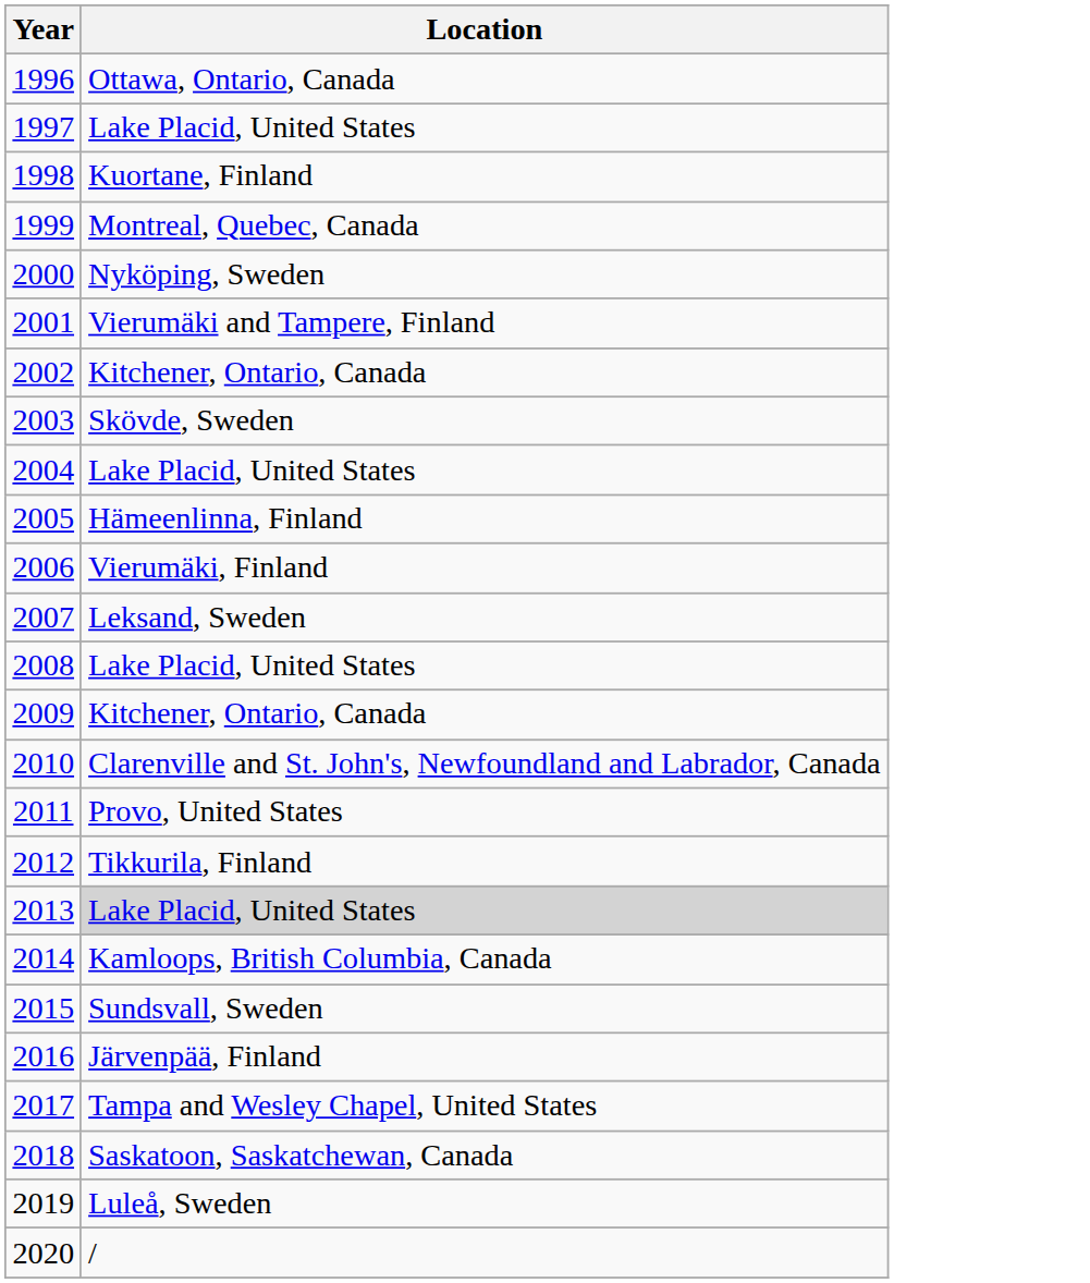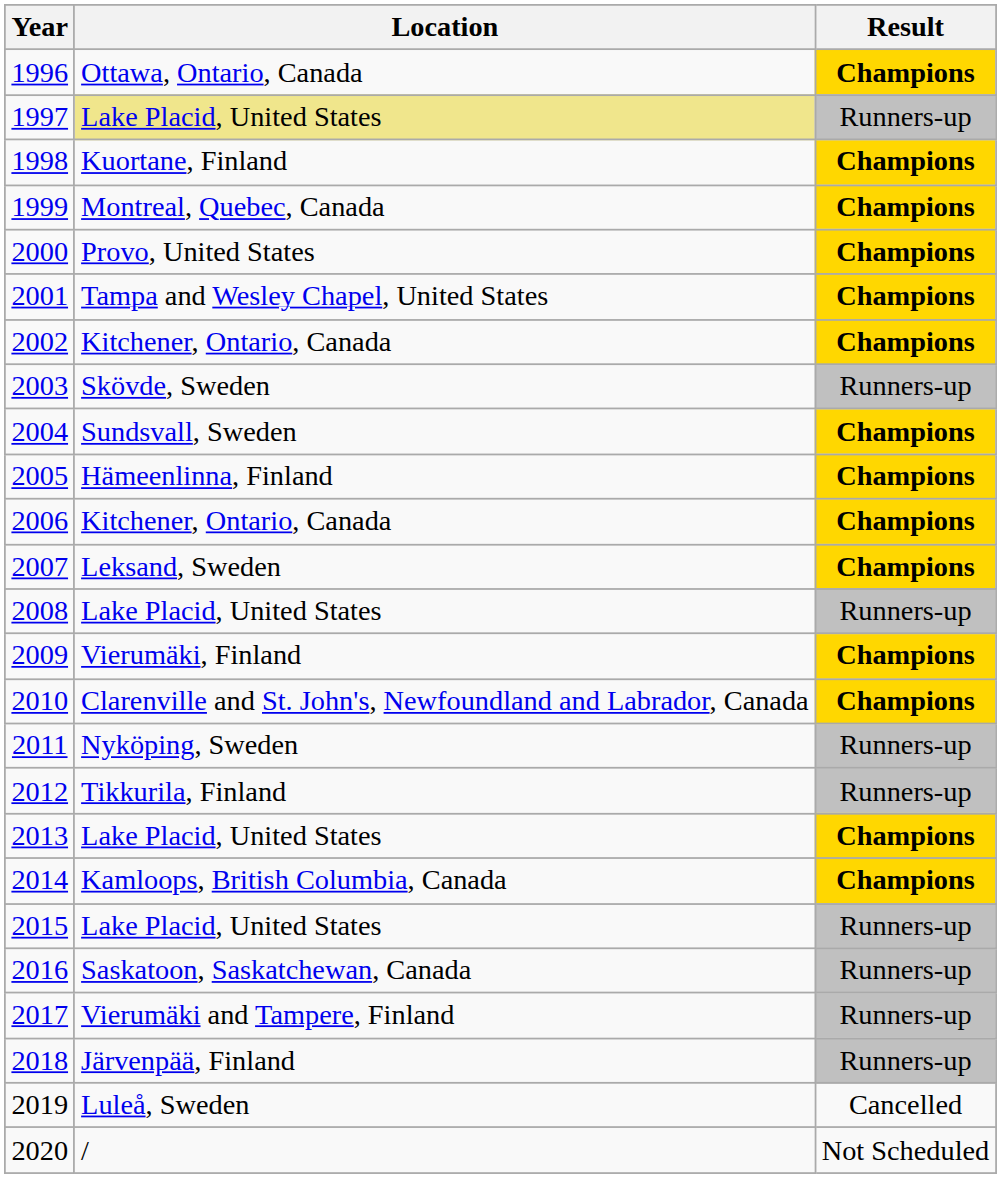+ column: Result | Champions | Runners-up | Champions | Champions | Champions | Champions | Champions | Runners-up | Champions | Champions | Champions | Champions | Runners-up | Champions | Champions | Runners-up | Runners-up | Champions | Champions | Runners-up | Runners-up | Runners-up | Runners-up | Cancelled | Not Scheduled
1997 | Location: no background -> khaki background
2000 | Location: Nyköping, Sweden -> Provo, United States
2001 | Location: Vierumäki and Tampere, Finland -> Tampa and Wesley Chapel, United States
2004 | Location: Lake Placid, United States -> Sundsvall, Sweden
2006 | Location: Vierumäki, Finland -> Kitchener, Ontario, Canada
2009 | Location: Kitchener, Ontario, Canada -> Vierumäki, Finland
2011 | Location: Provo, United States -> Nyköping, Sweden
2013 | Location: lightgrey background -> no background
2015 | Location: Sundsvall, Sweden -> Lake Placid, United States
2016 | Location: Järvenpää, Finland -> Saskatoon, Saskatchewan, Canada
2017 | Location: Tampa and Wesley Chapel, United States -> Vierumäki and Tampere, Finland
2018 | Location: Saskatoon, Saskatchewan, Canada -> Järvenpää, Finland
